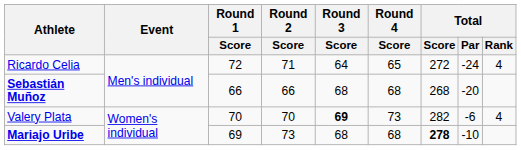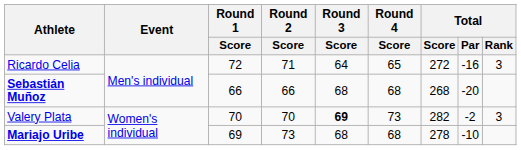Ricardo Celia | Total / Par: -24 -> -16
Ricardo Celia | Total / Rank: 4 -> 3
Valery Plata | Total / Par: -6 -> -2
Valery Plata | Total / Rank: 4 -> 3
Mariajo Uribe | Total / Score: bold -> normal
